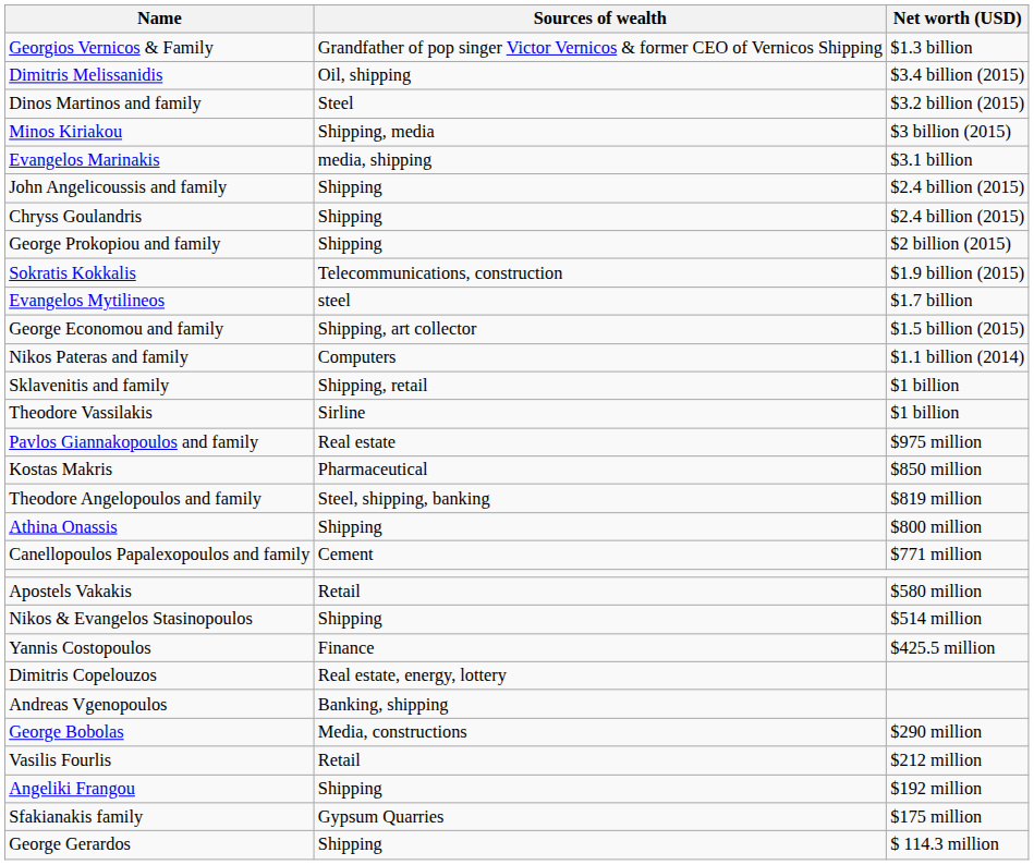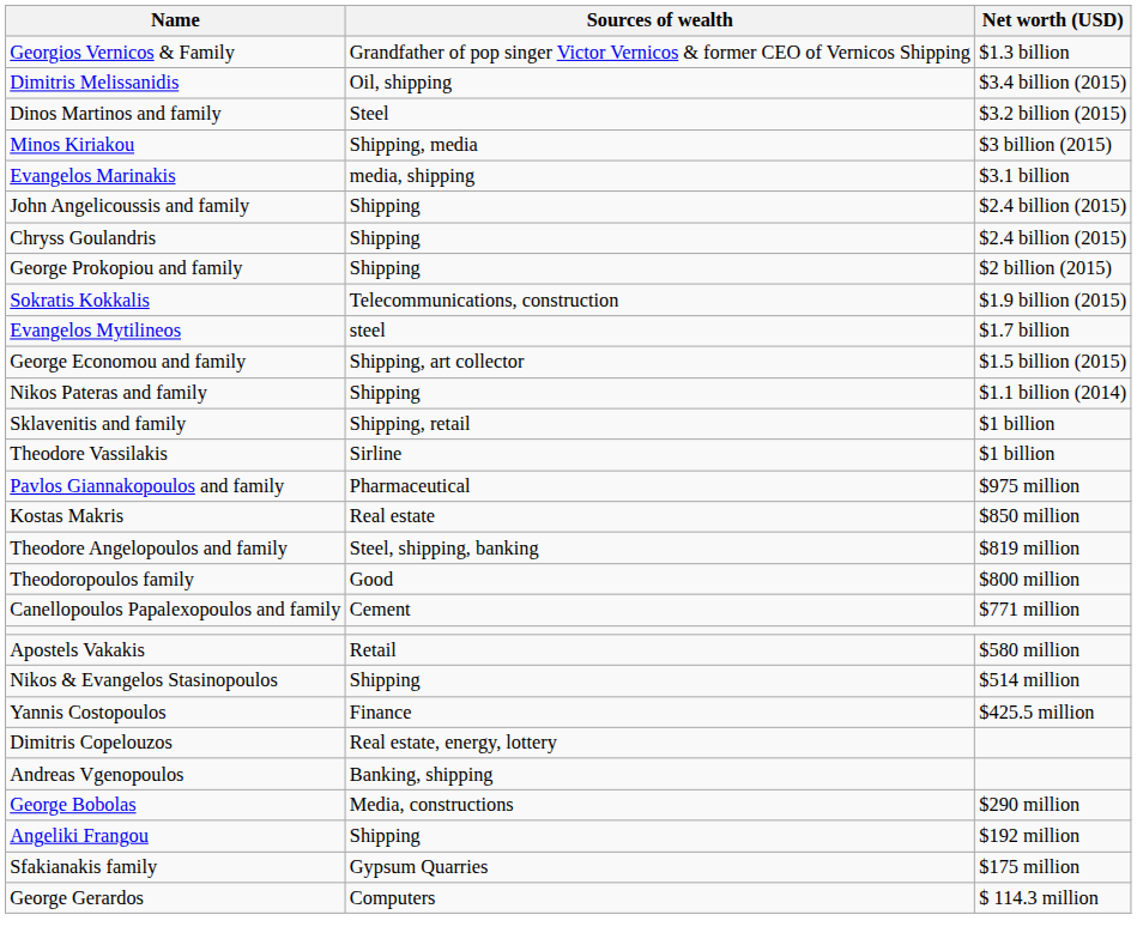Nikos Pateras and family | Sources of wealth: Computers -> Shipping
Pavlos Giannakopoulos and family | Sources of wealth: Real estate -> Pharmaceutical
Kostas Makris | Sources of wealth: Pharmaceutical -> Real estate
+ row: Theodoropoulos family | Good | $800 million
- row: Athina Onassis | Shipping | $800 million
- row: Vasilis Fourlis | Retail | $212 million
George Gerardos | Sources of wealth: Shipping -> Computers
